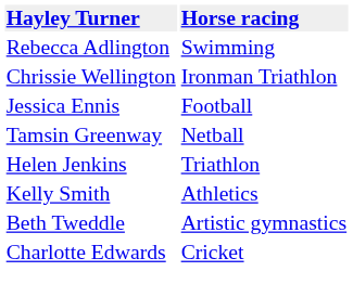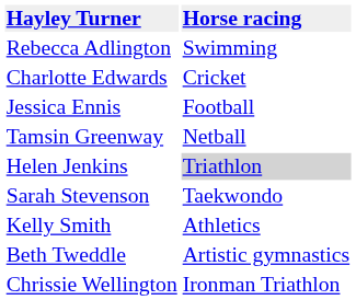rows swapped: Charlotte Edwards <-> Chrissie Wellington
Helen Jenkins | Horse racing: no background -> lightgrey background
+ row: Sarah Stevenson | Taekwondo
